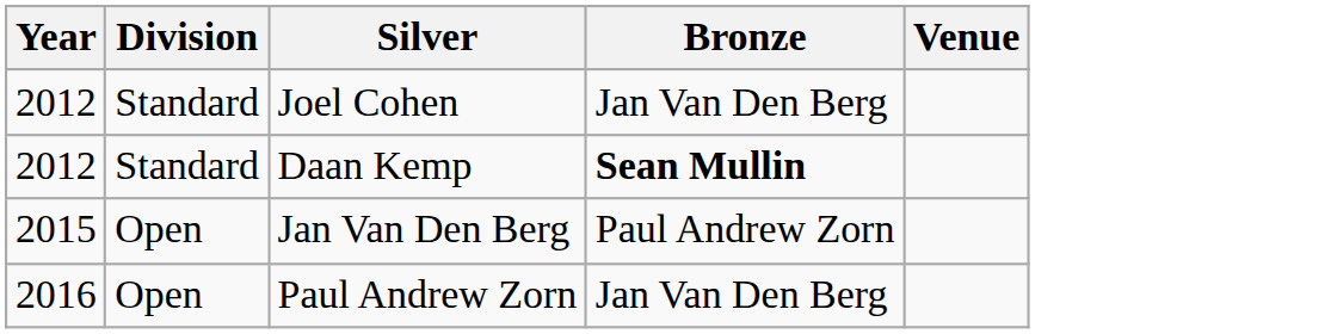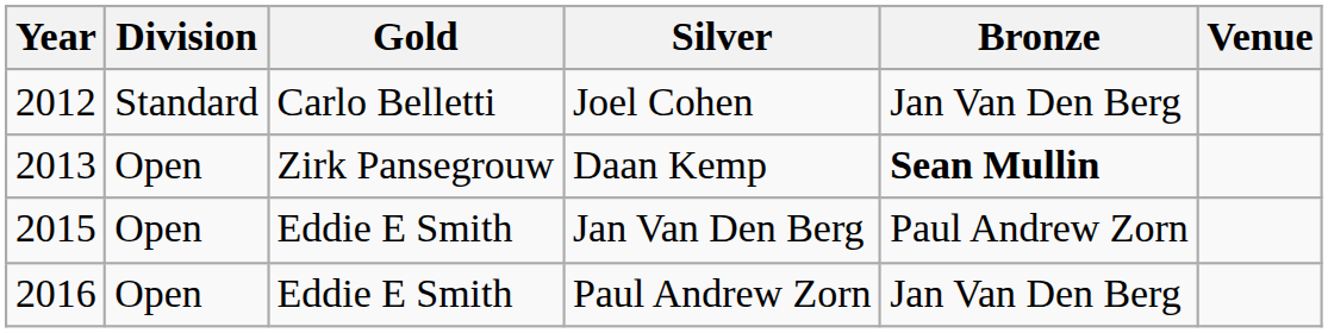+ column: Gold | Carlo Belletti | Zirk Pansegrouw | Eddie E Smith | Eddie E Smith
Daan Kemp | Year: 2012 -> 2013
Daan Kemp | Division: Standard -> Open
